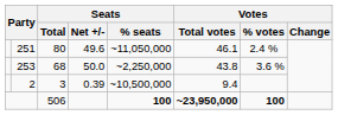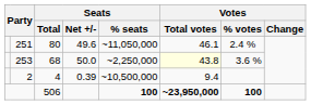253 | Votes / Total votes: no background -> lightyellow background
2 | Seats / Total: 3 -> 4
